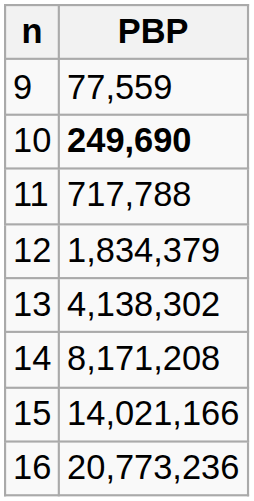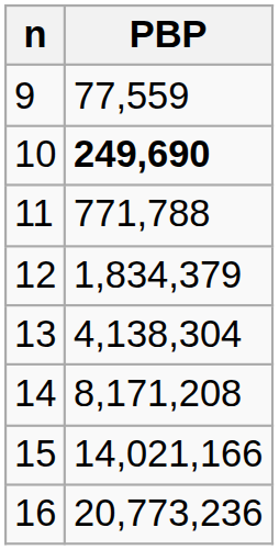11 | PBP: 717,788 -> 771,788
13 | PBP: 4,138,302 -> 4,138,304
